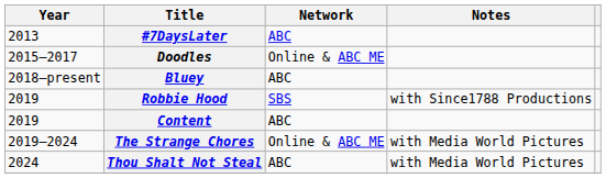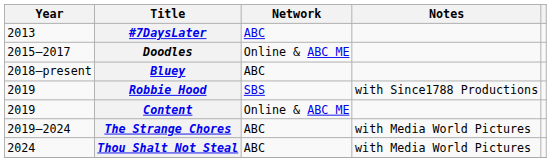Content | Network: ABC -> Online & ABC ME
The Strange Chores | Network: Online & ABC ME -> ABC
